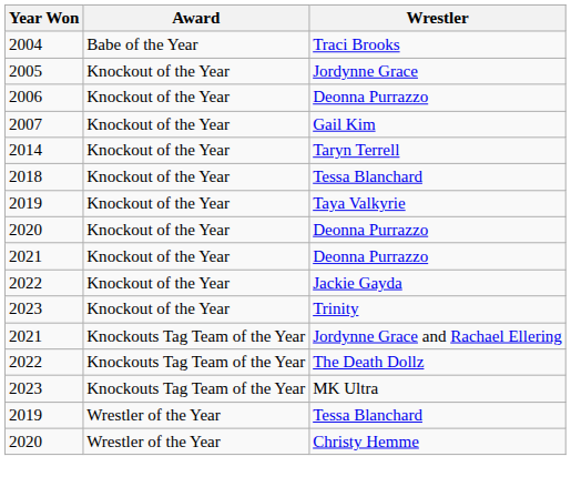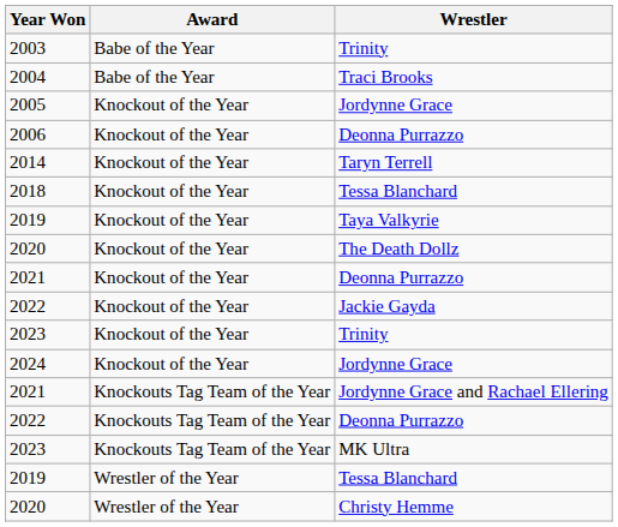+ row: 2003 | Babe of the Year | Trinity
- row: 2007 | Knockout of the Year | Gail Kim
2020 / Knockout of the Year | Wrestler: Deonna Purrazzo -> The Death Dollz
+ row: 2024 | Knockout of the Year | Jordynne Grace
2022 / Knockouts Tag Team of the Year | Wrestler: The Death Dollz -> Deonna Purrazzo
